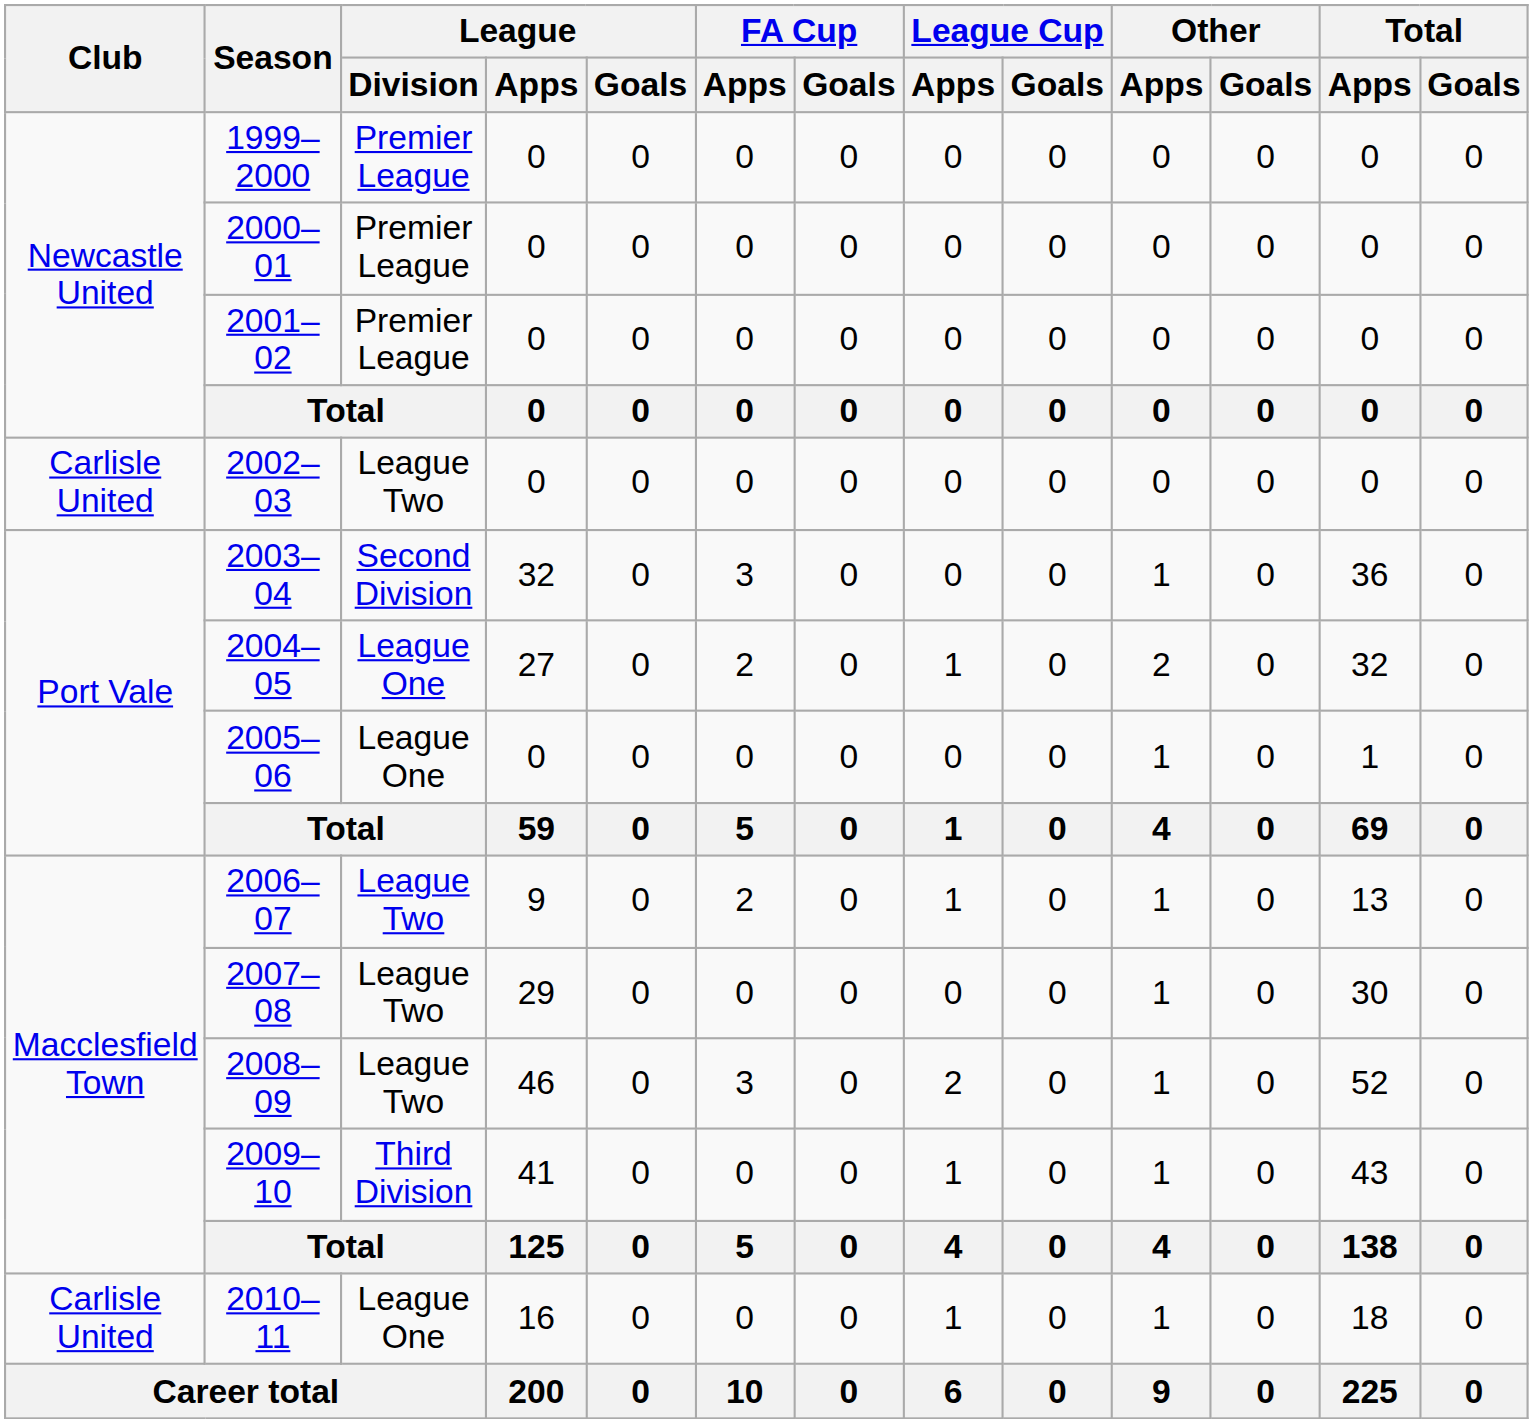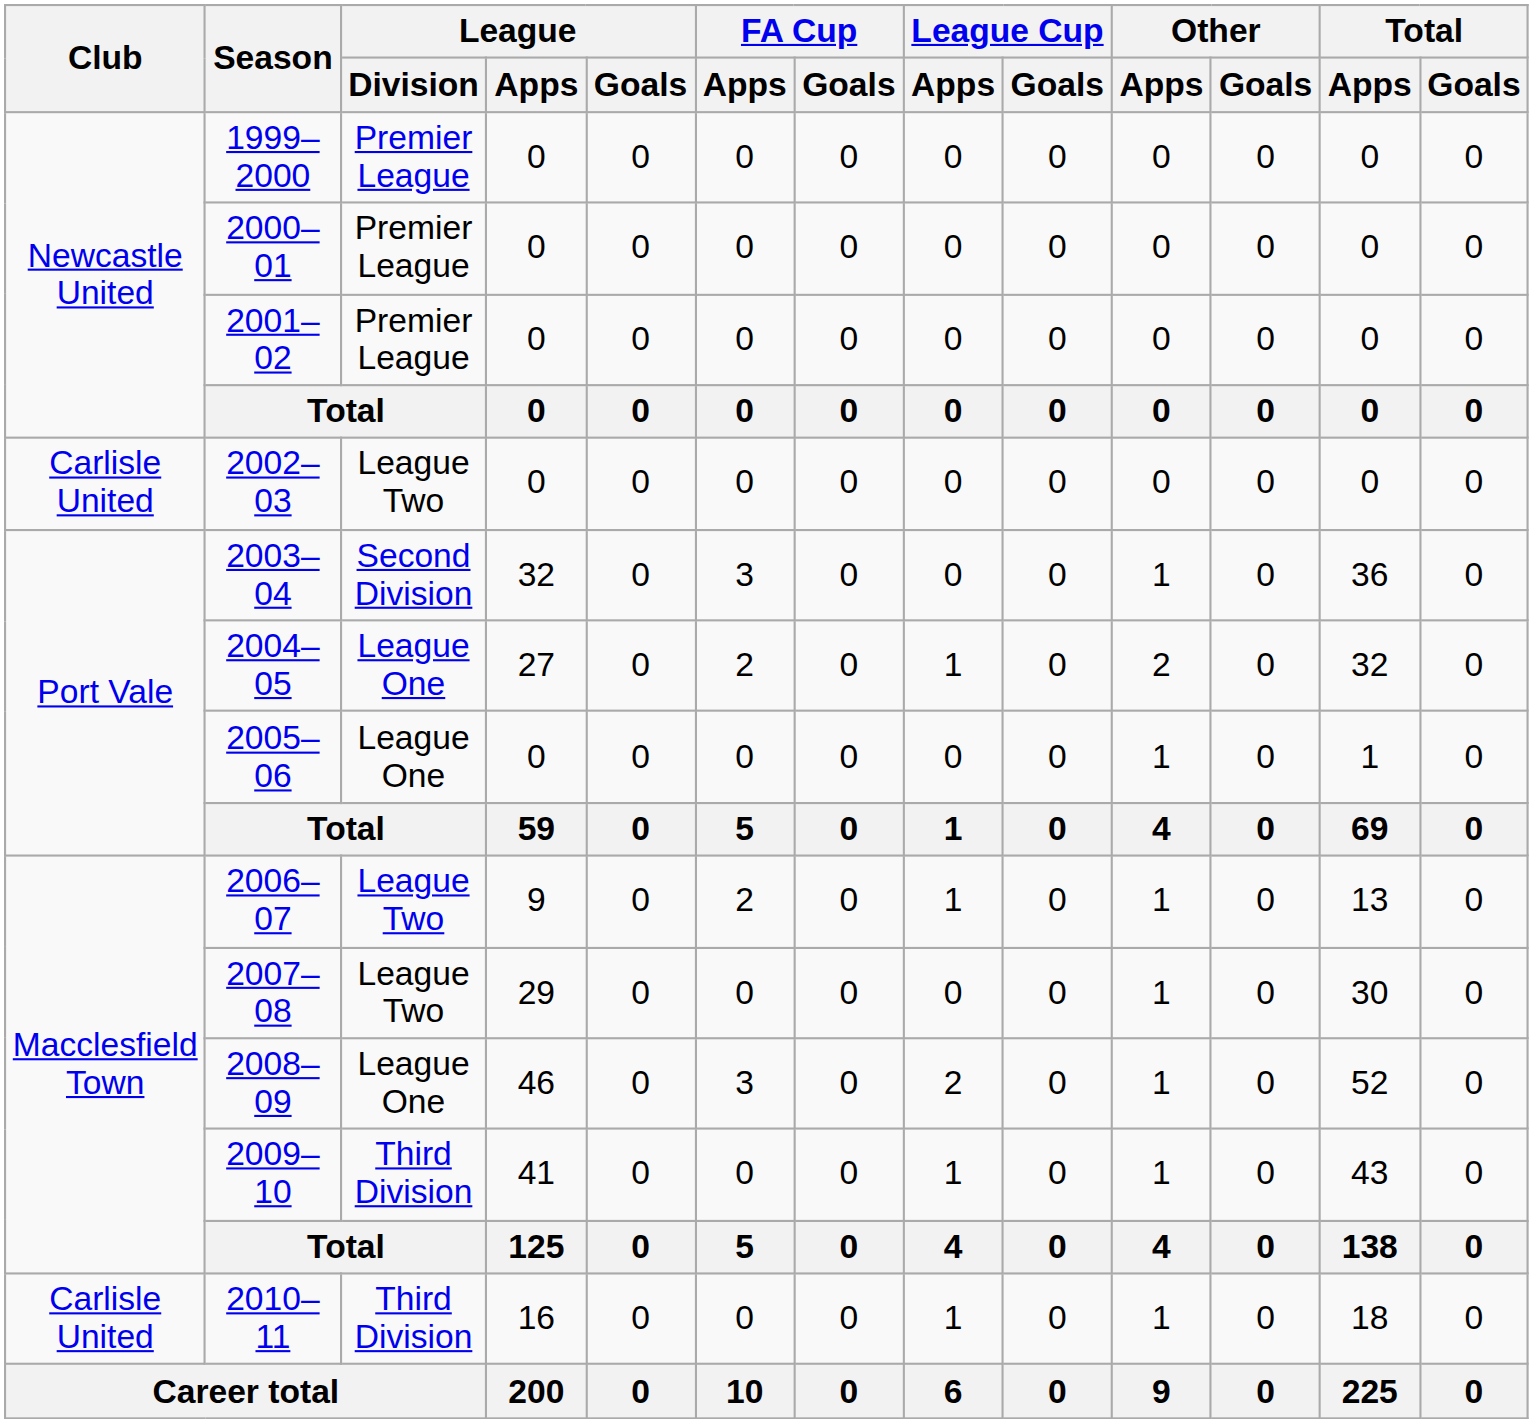2008–09 | League / Division: League Two -> League One
2010–11 | League / Division: League One -> Third Division
